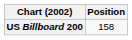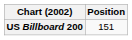US Billboard 200 | Position: 158 -> 151
